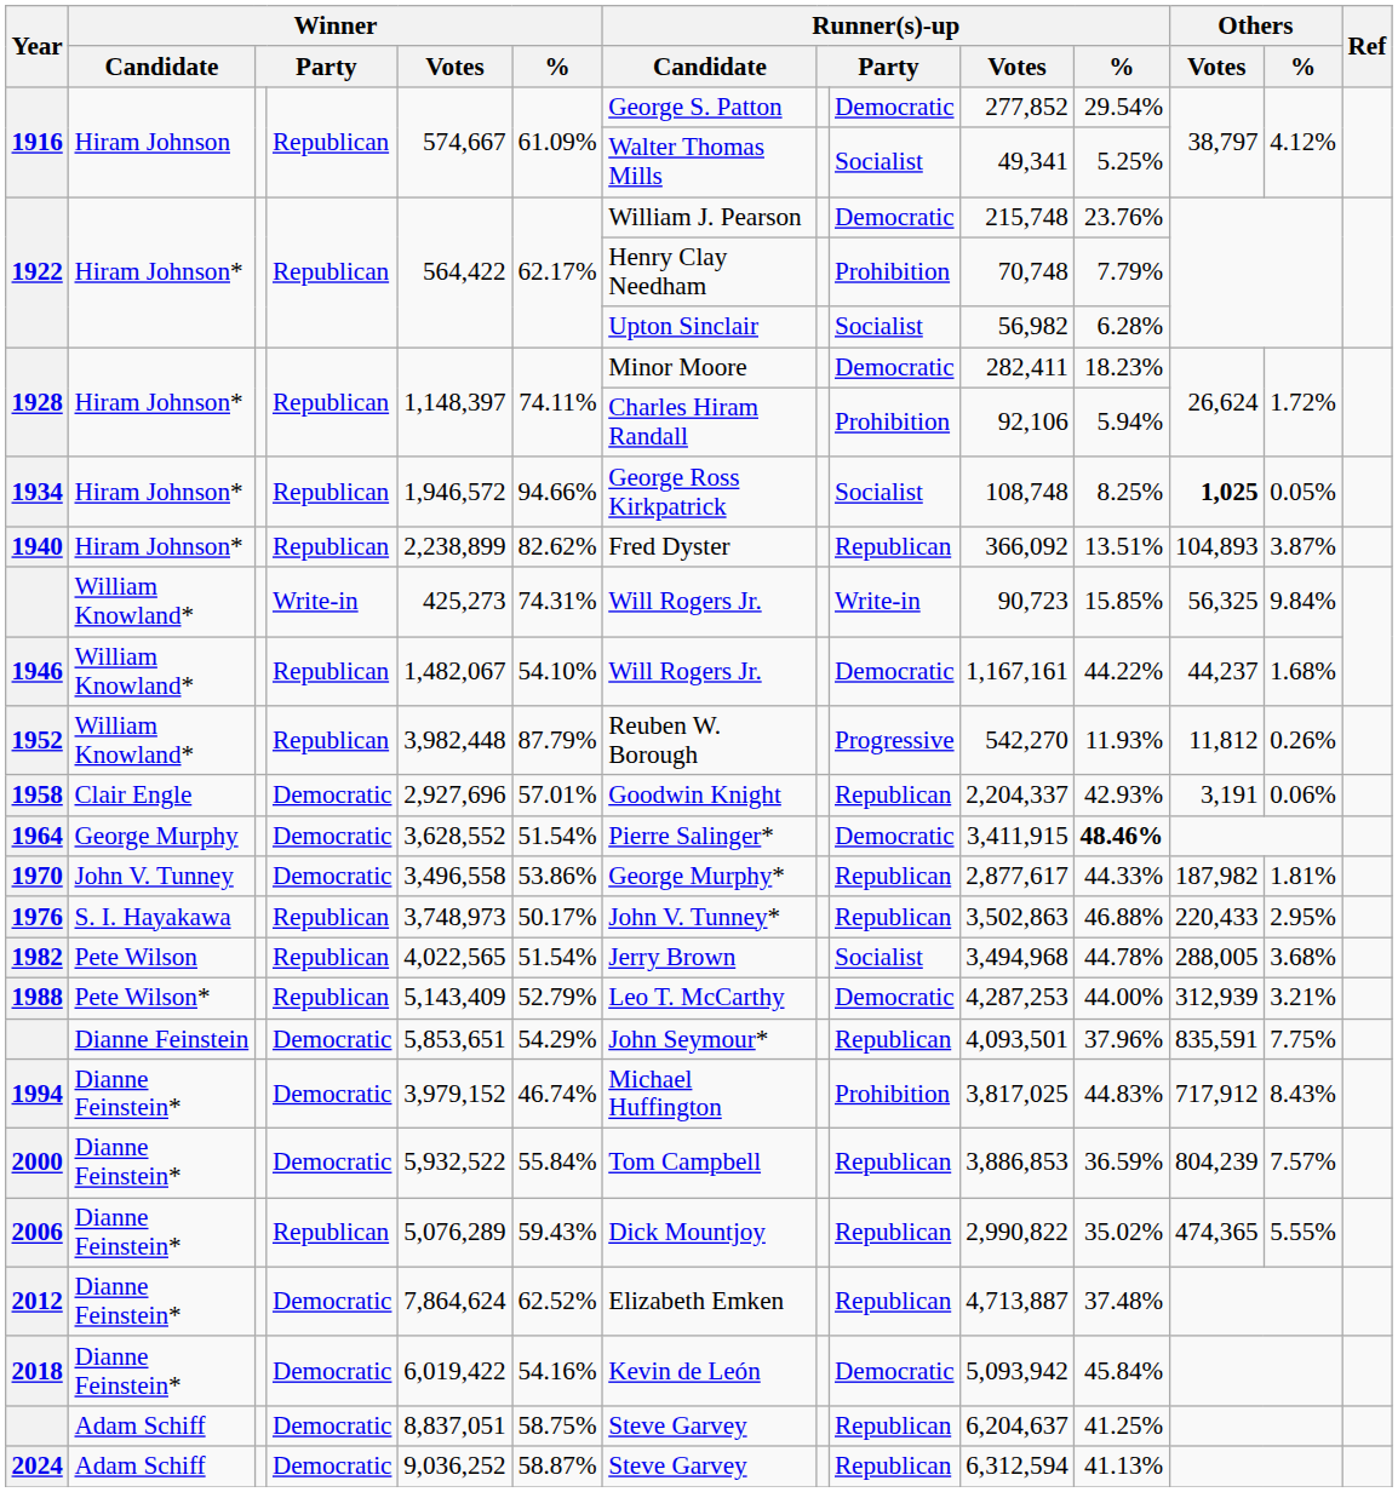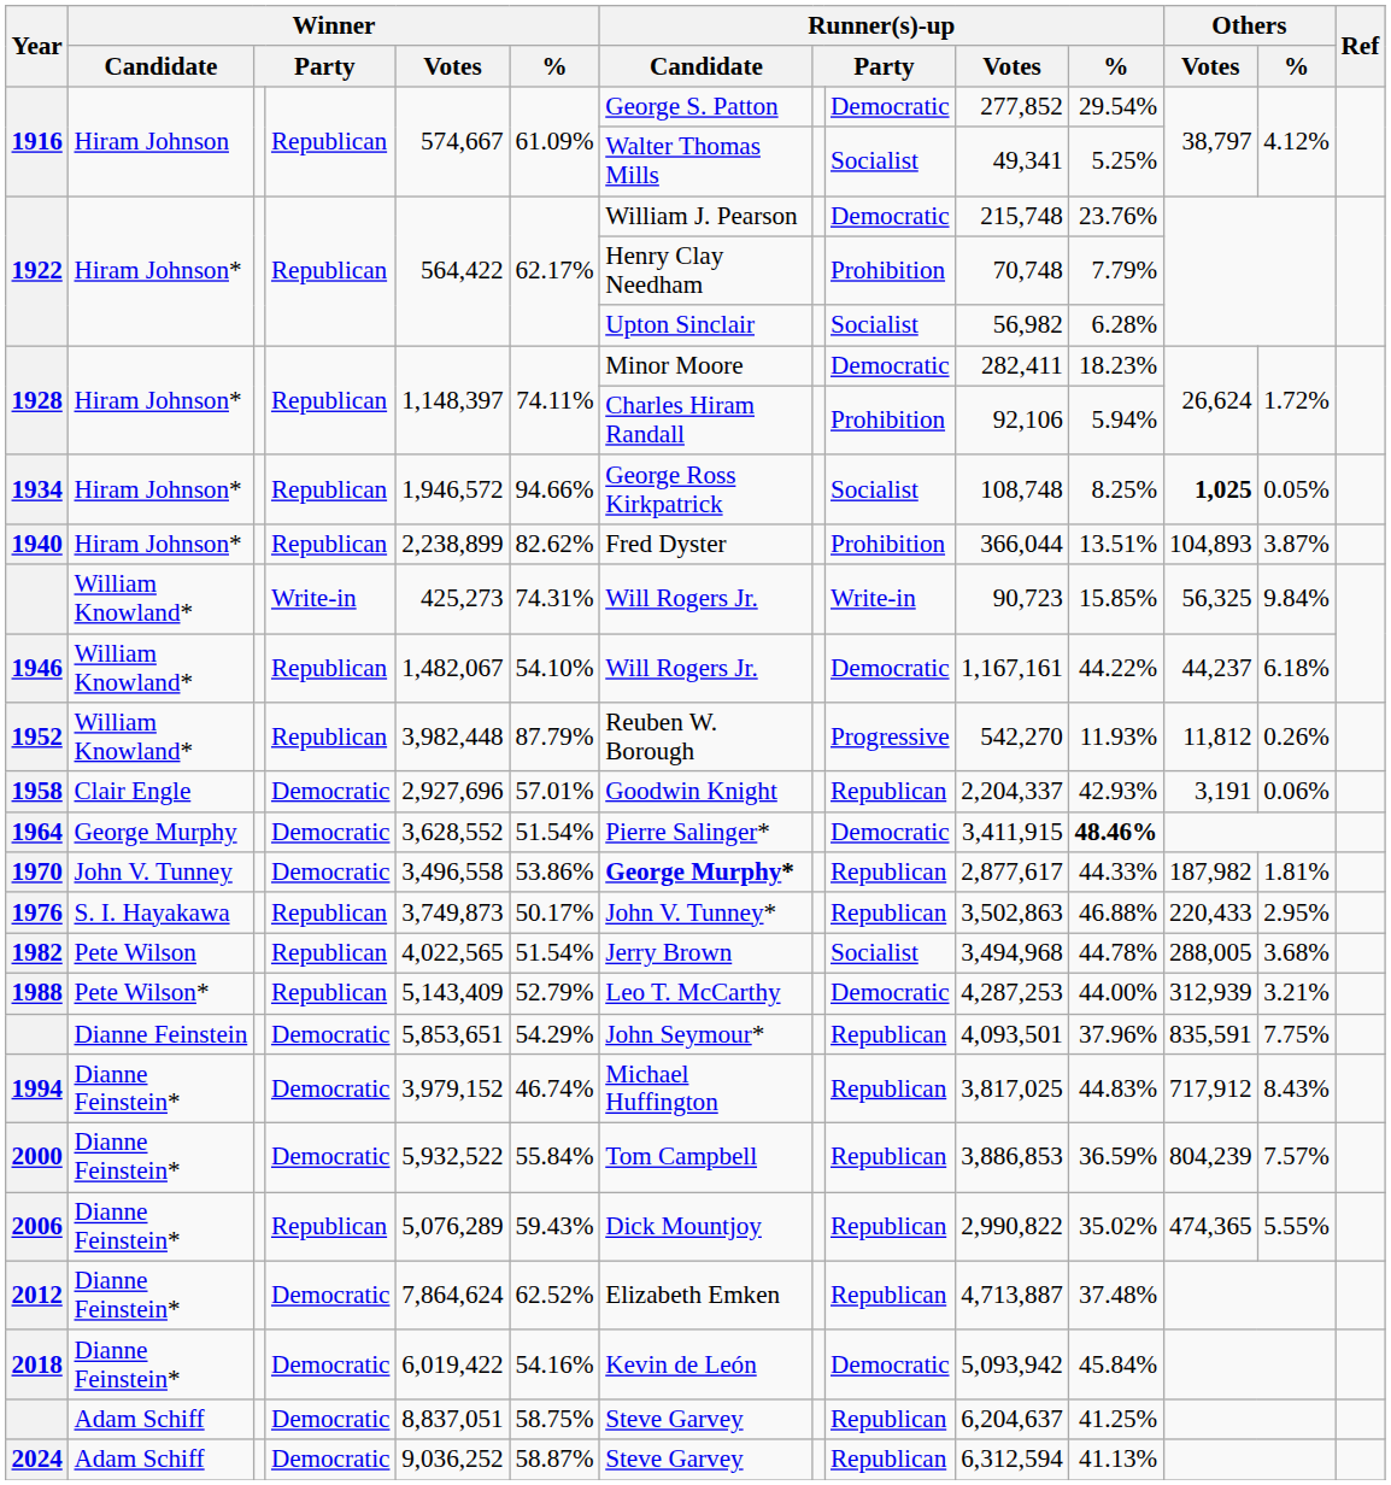1940 | column 9: Republican -> Prohibition
1940 | Runner(s)-up / Votes: 366,092 -> 366,044
1946 | Others / %: 1.68% -> 6.18%
1970 | Runner(s)-up / Candidate: normal -> bold
1976 | Winner / Votes: 3,748,973 -> 3,749,873
1994 | column 9: Prohibition -> Republican
